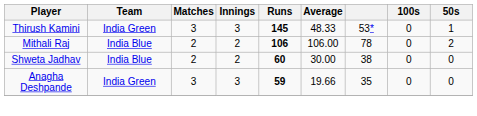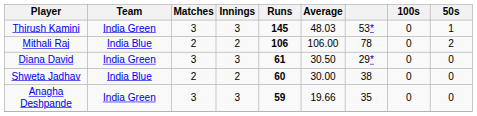Thirush Kamini | Average: 48.33 -> 48.03
+ row: Diana David | India Green | 3 | 3 | 61 | 30.50 | 29* | 0 | 0
